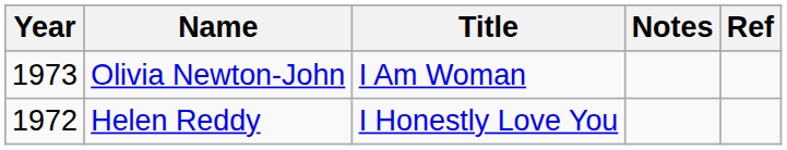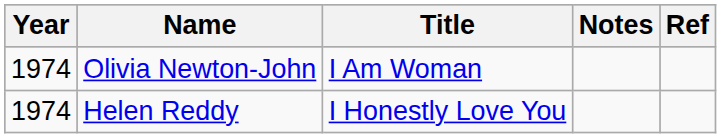Olivia Newton-John | Year: 1973 -> 1974
Helen Reddy | Year: 1972 -> 1974
